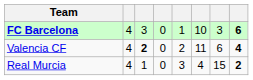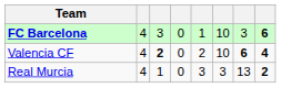Valencia CF | column 6: 11 -> 10
Valencia CF | column 7: normal -> bold
Real Murcia | column 6: 4 -> 3
Real Murcia | column 7: 15 -> 13
